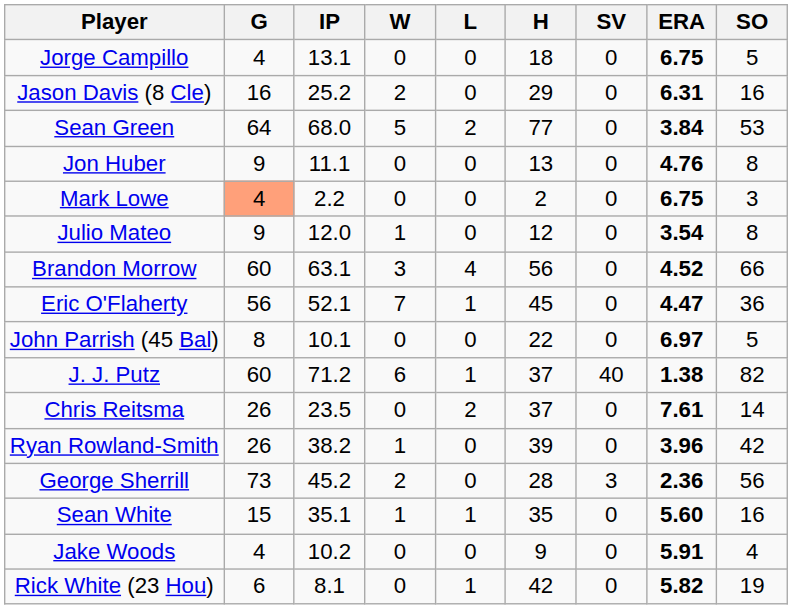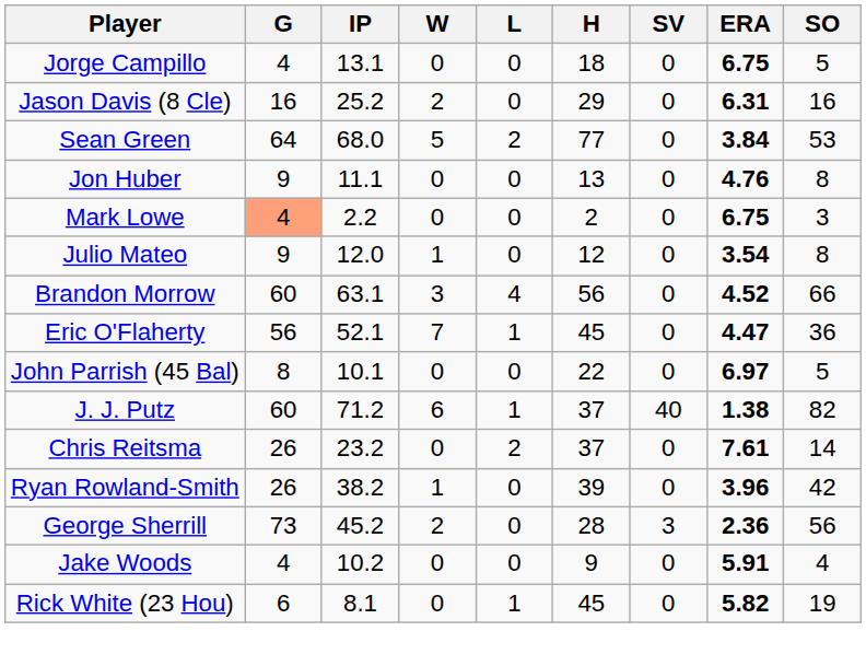Chris Reitsma | IP: 23.5 -> 23.2
- row: Sean White | 15 | 35.1 | 1 | 1 | 35 | 0 | 5.60 | 16
Rick White (23 Hou) | H: 42 -> 45
